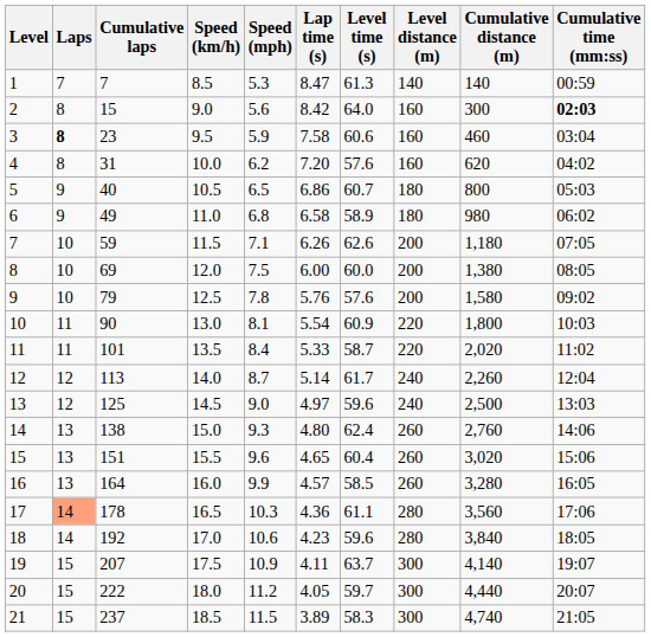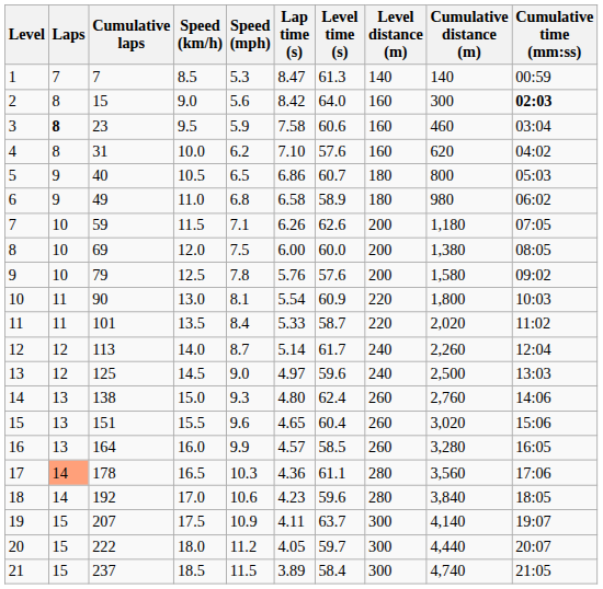4 | Lap time (s): 7.20 -> 7.10
21 | Level time (s): 58.3 -> 58.4
